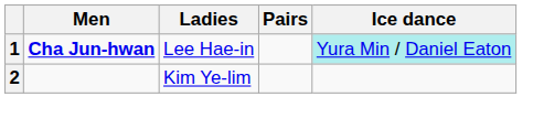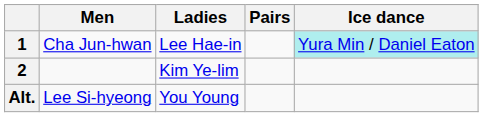1 | Men: bold -> normal
+ row: Alt. | Lee Si-hyeong | You Young
